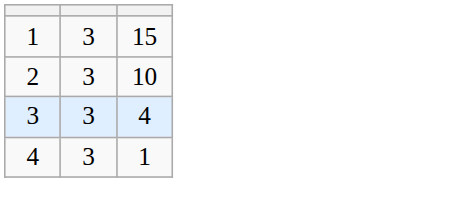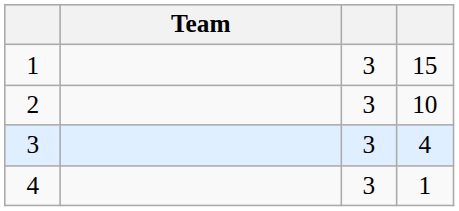+ column: Team
